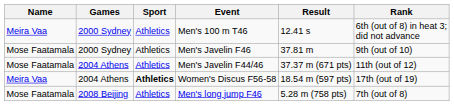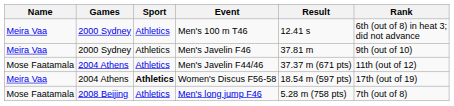Men's Javelin F46 | Name: Mose Faatamala -> Meira Vaa
